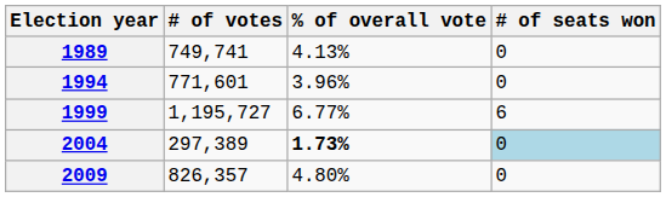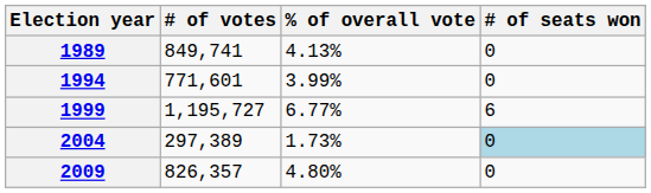1989 | # of votes: 749,741 -> 849,741
1994 | % of overall vote: 3.96% -> 3.99%
2004 | % of overall vote: bold -> normal
